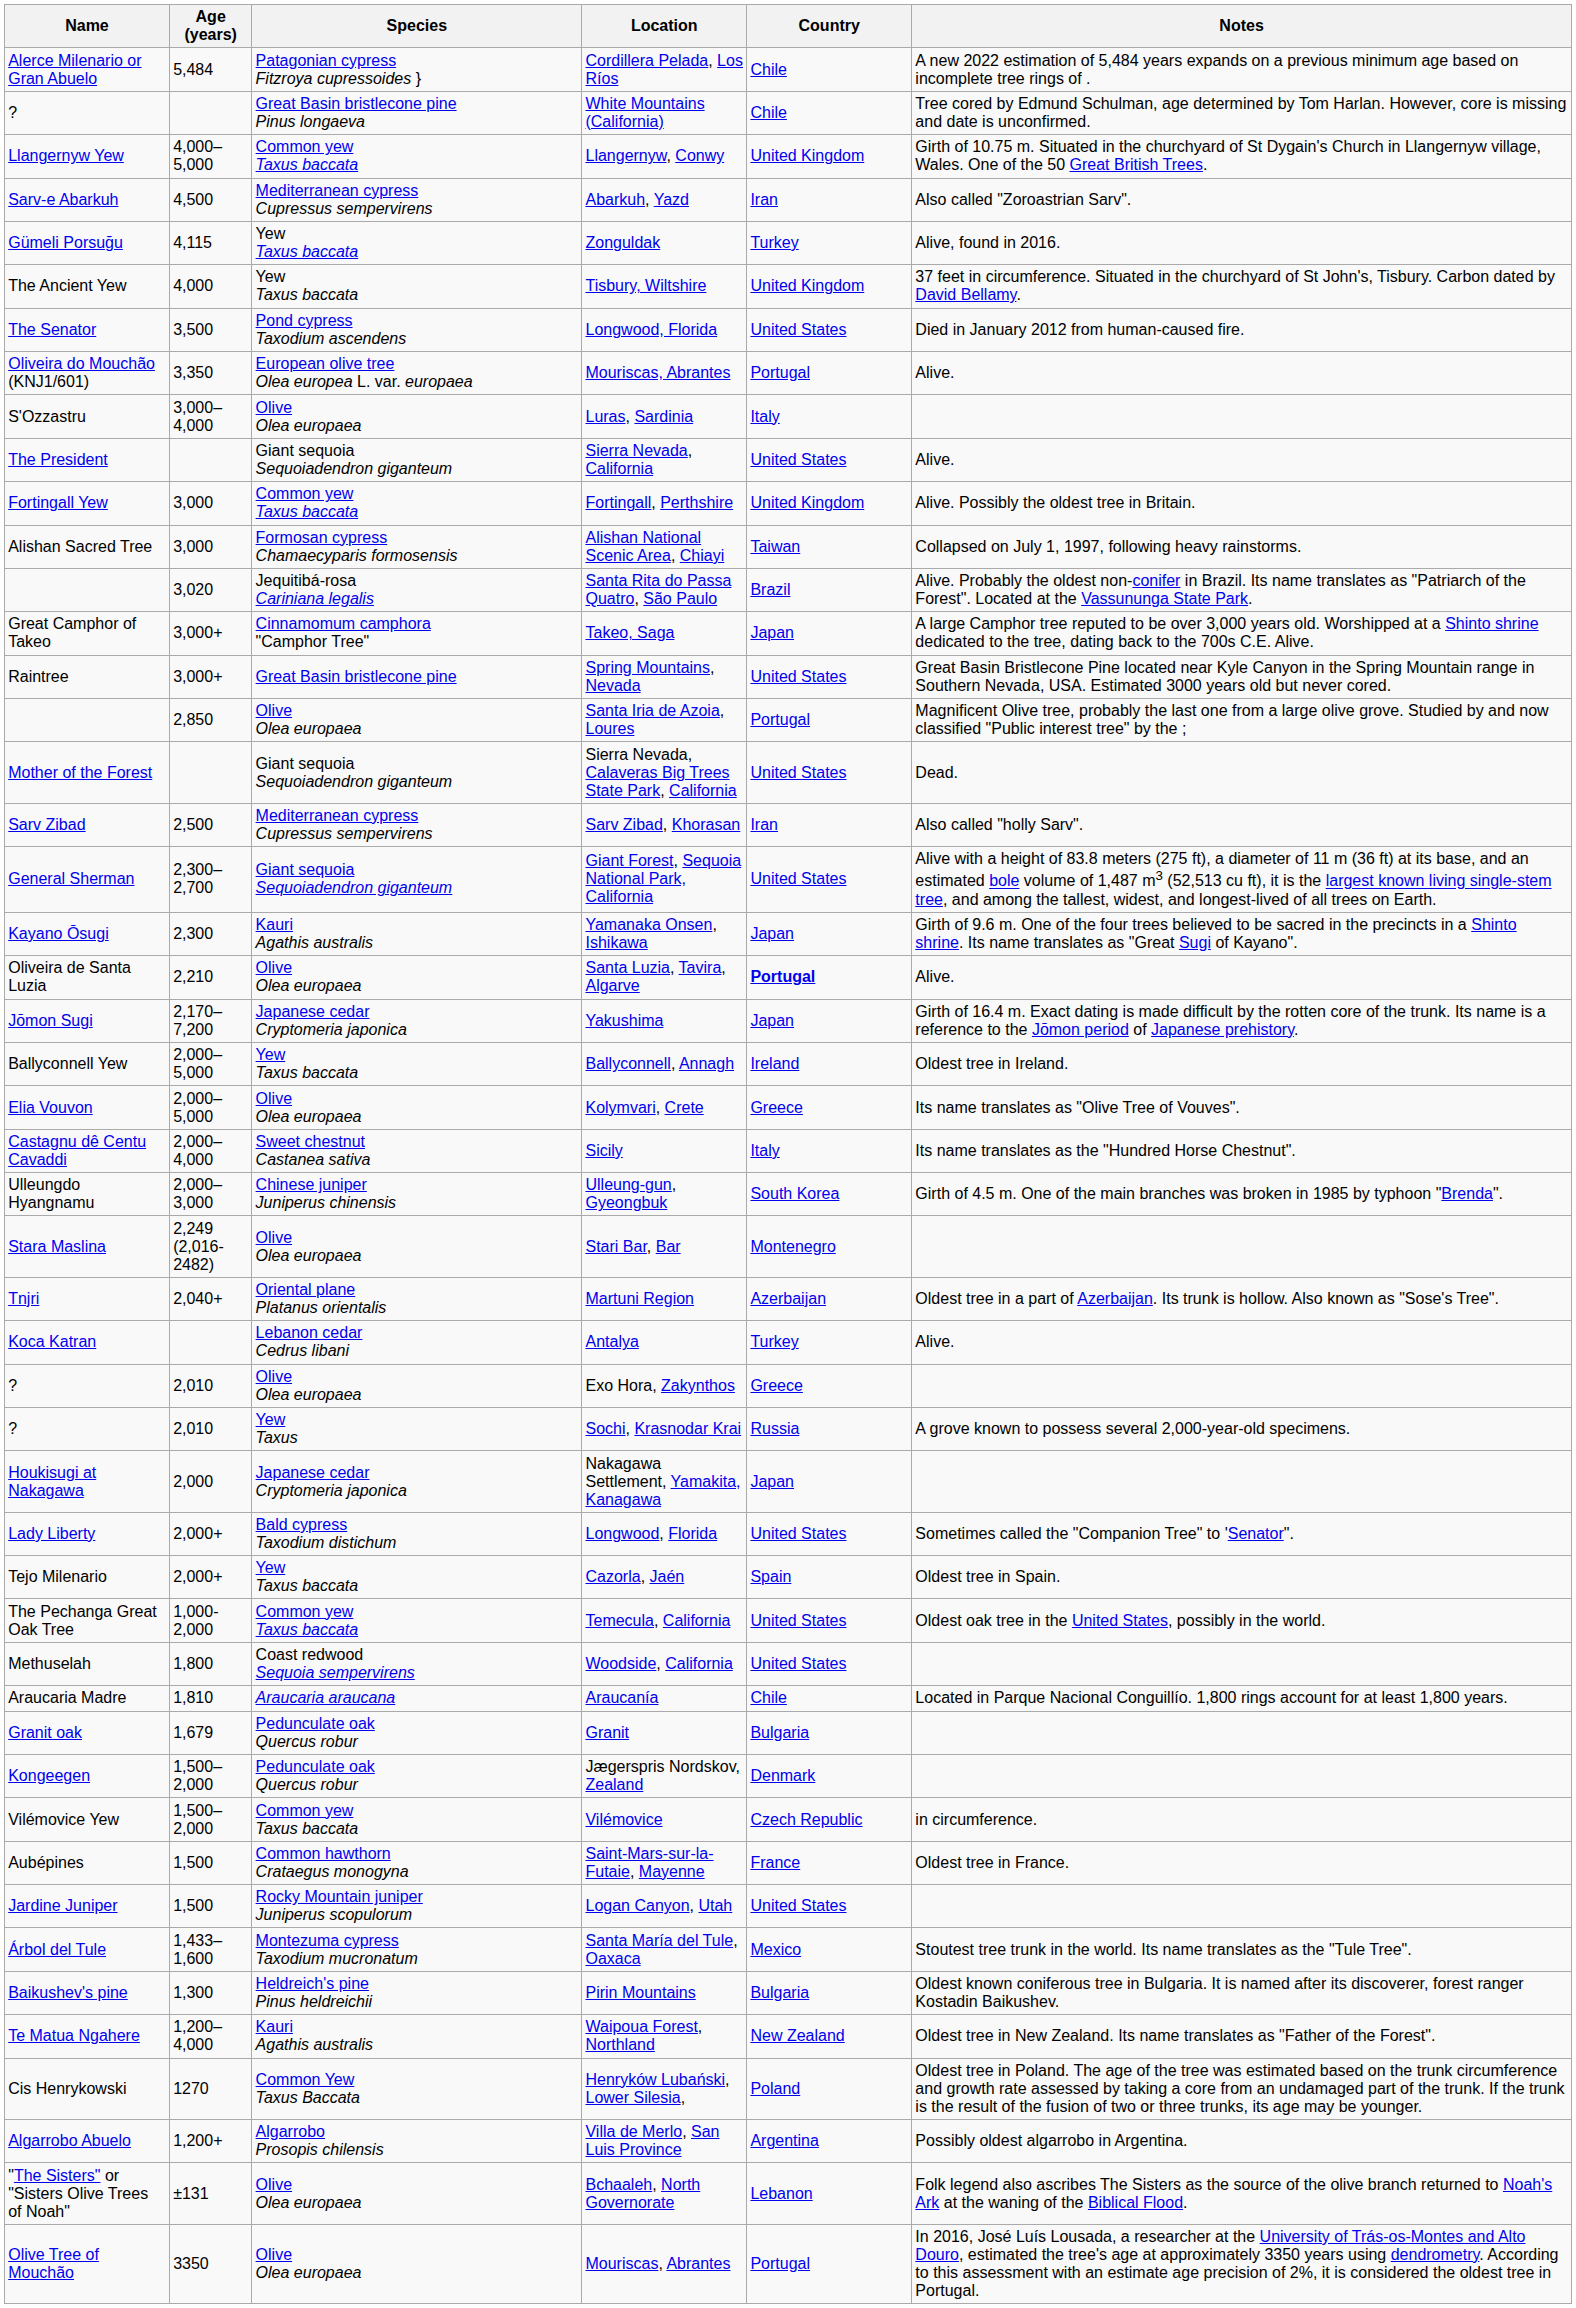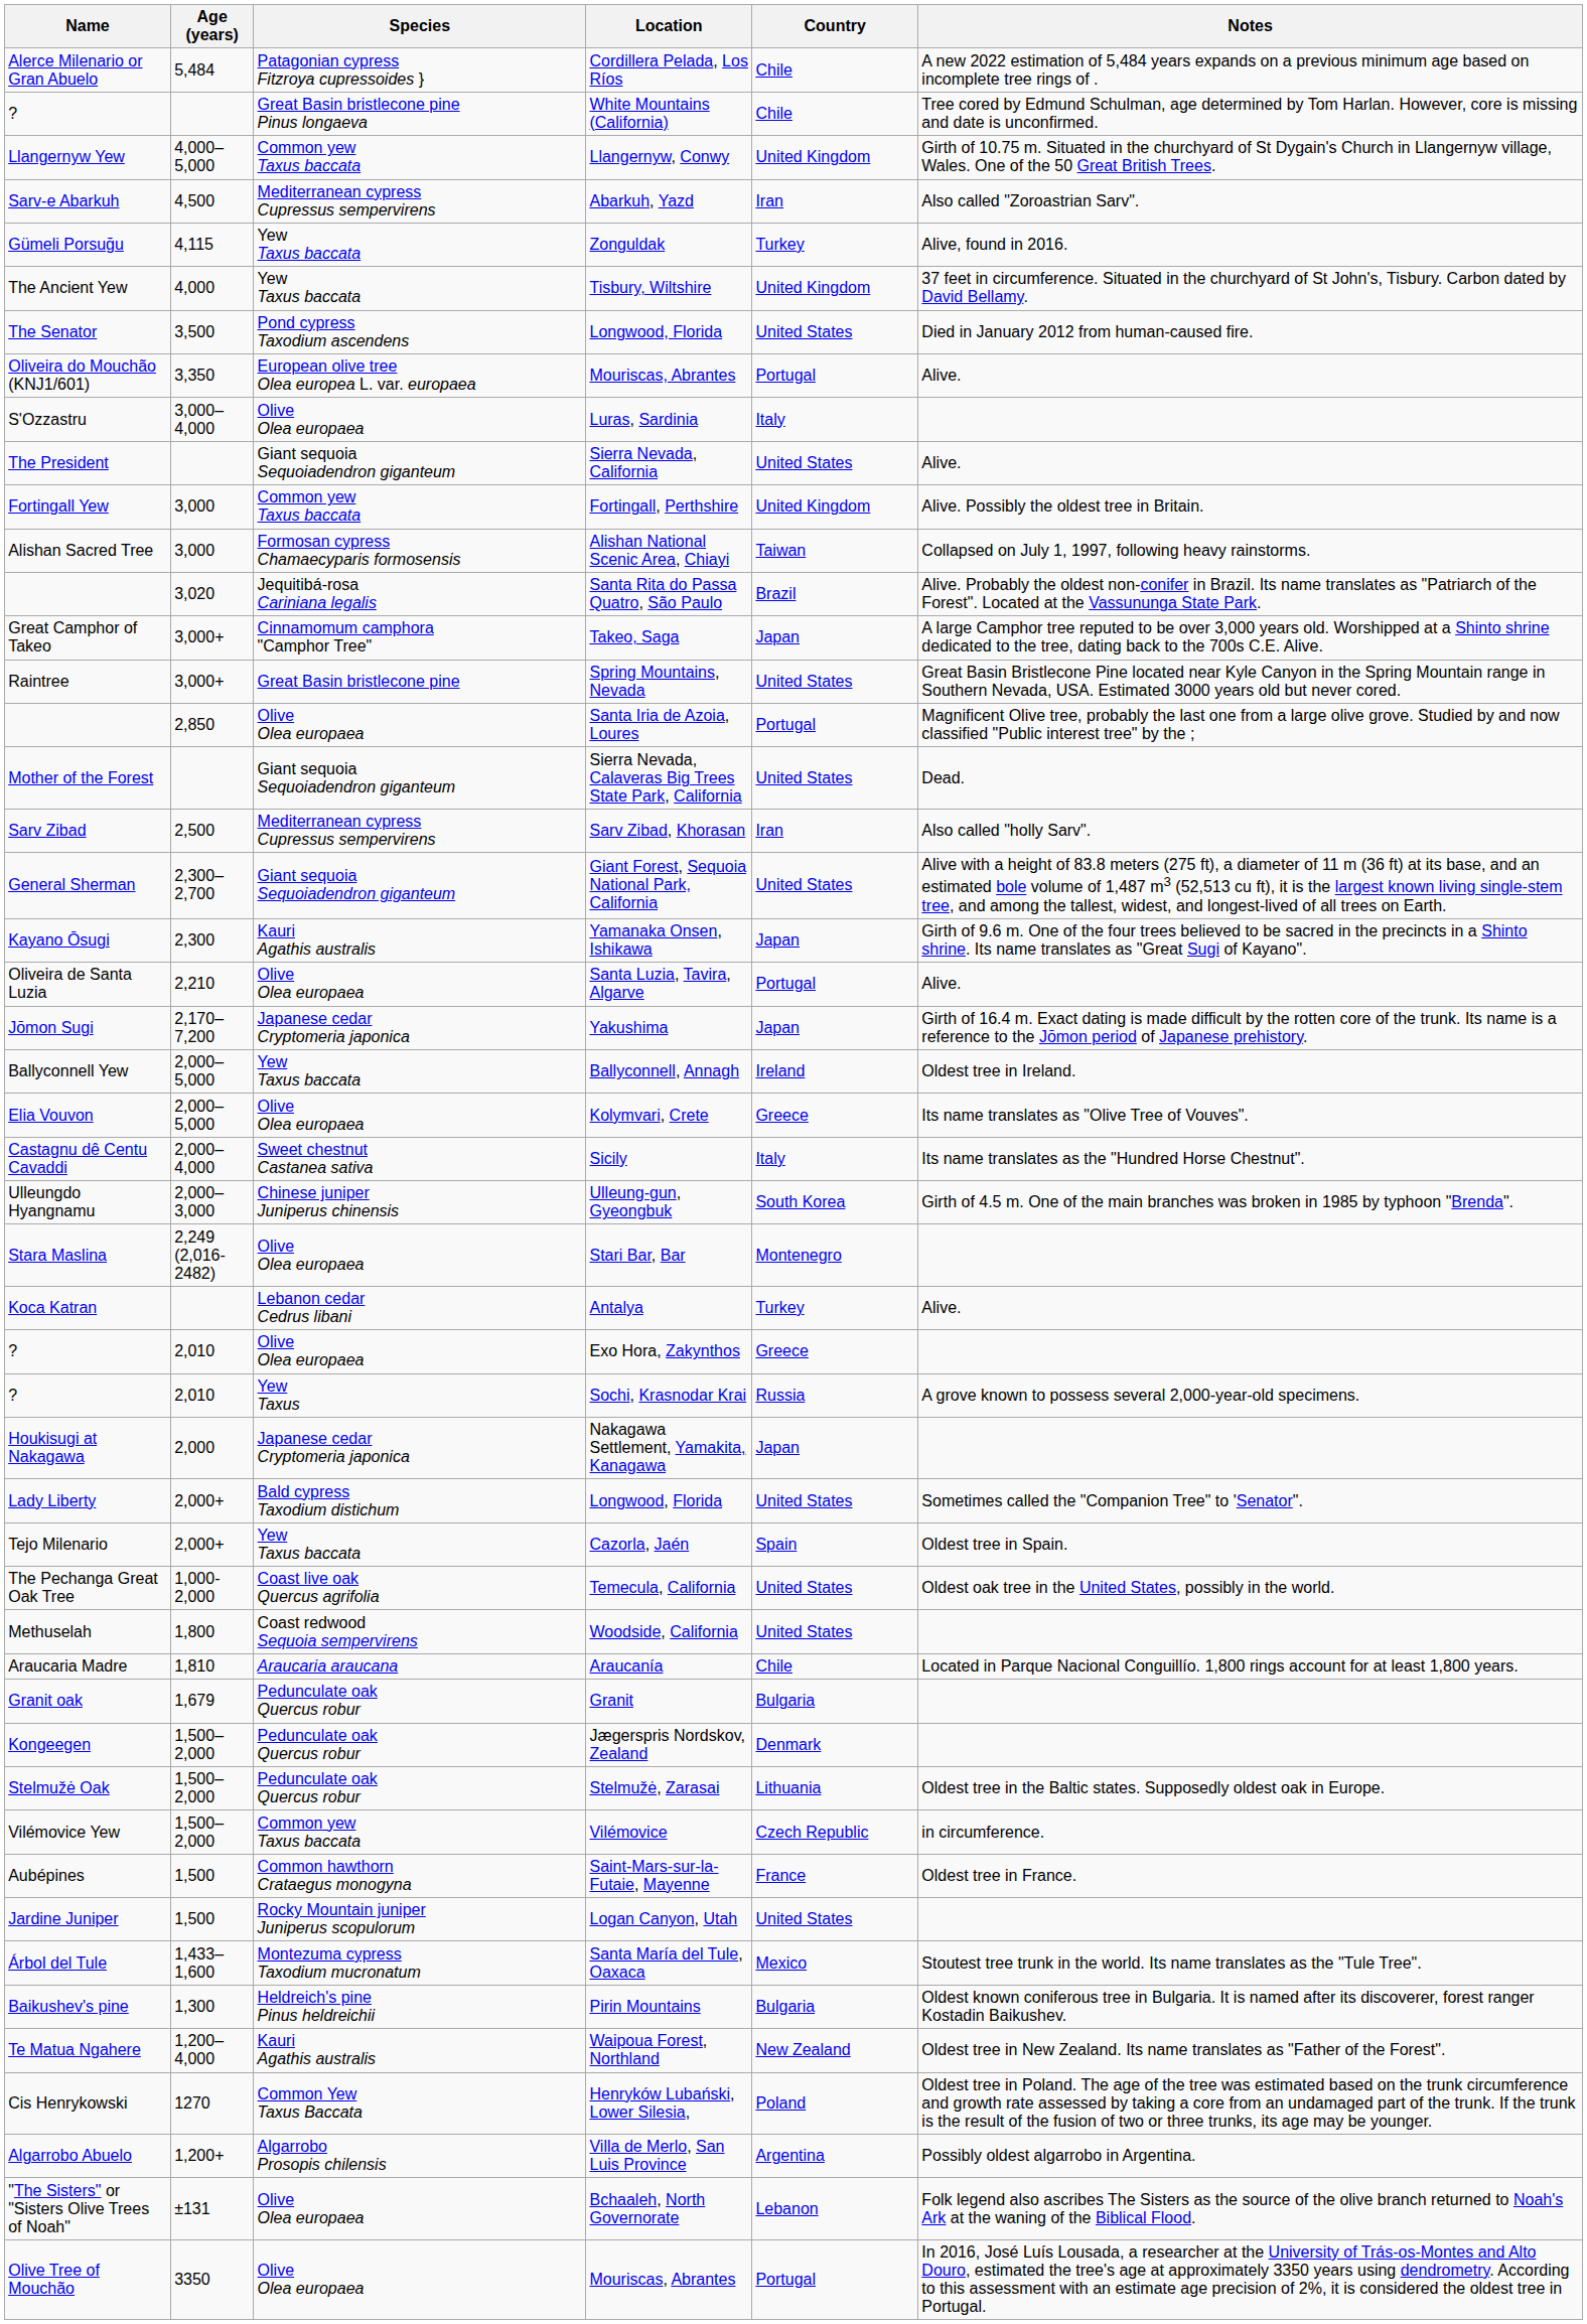Santa Luzia, Tavira, Algarve | Country: bold -> normal
- row: Tnjri | 2,040+ | Oriental plane Platanus orientalis | Martuni Region | Azerbaijan | Oldest tree in a part of Azerbaijan. Its trunk is hollow. Also known as "Sose's Tree".
Temecula, California | Species: Common yew Taxus baccata -> Coast live oak Quercus agrifolia
+ row: Stelmužė Oak | 1,500–2,000 | Pedunculate oak Quercus robur | Stelmužė, Zarasai | Lithuania | Oldest tree in the Baltic states. Supposedly oldest oak in Europe.
